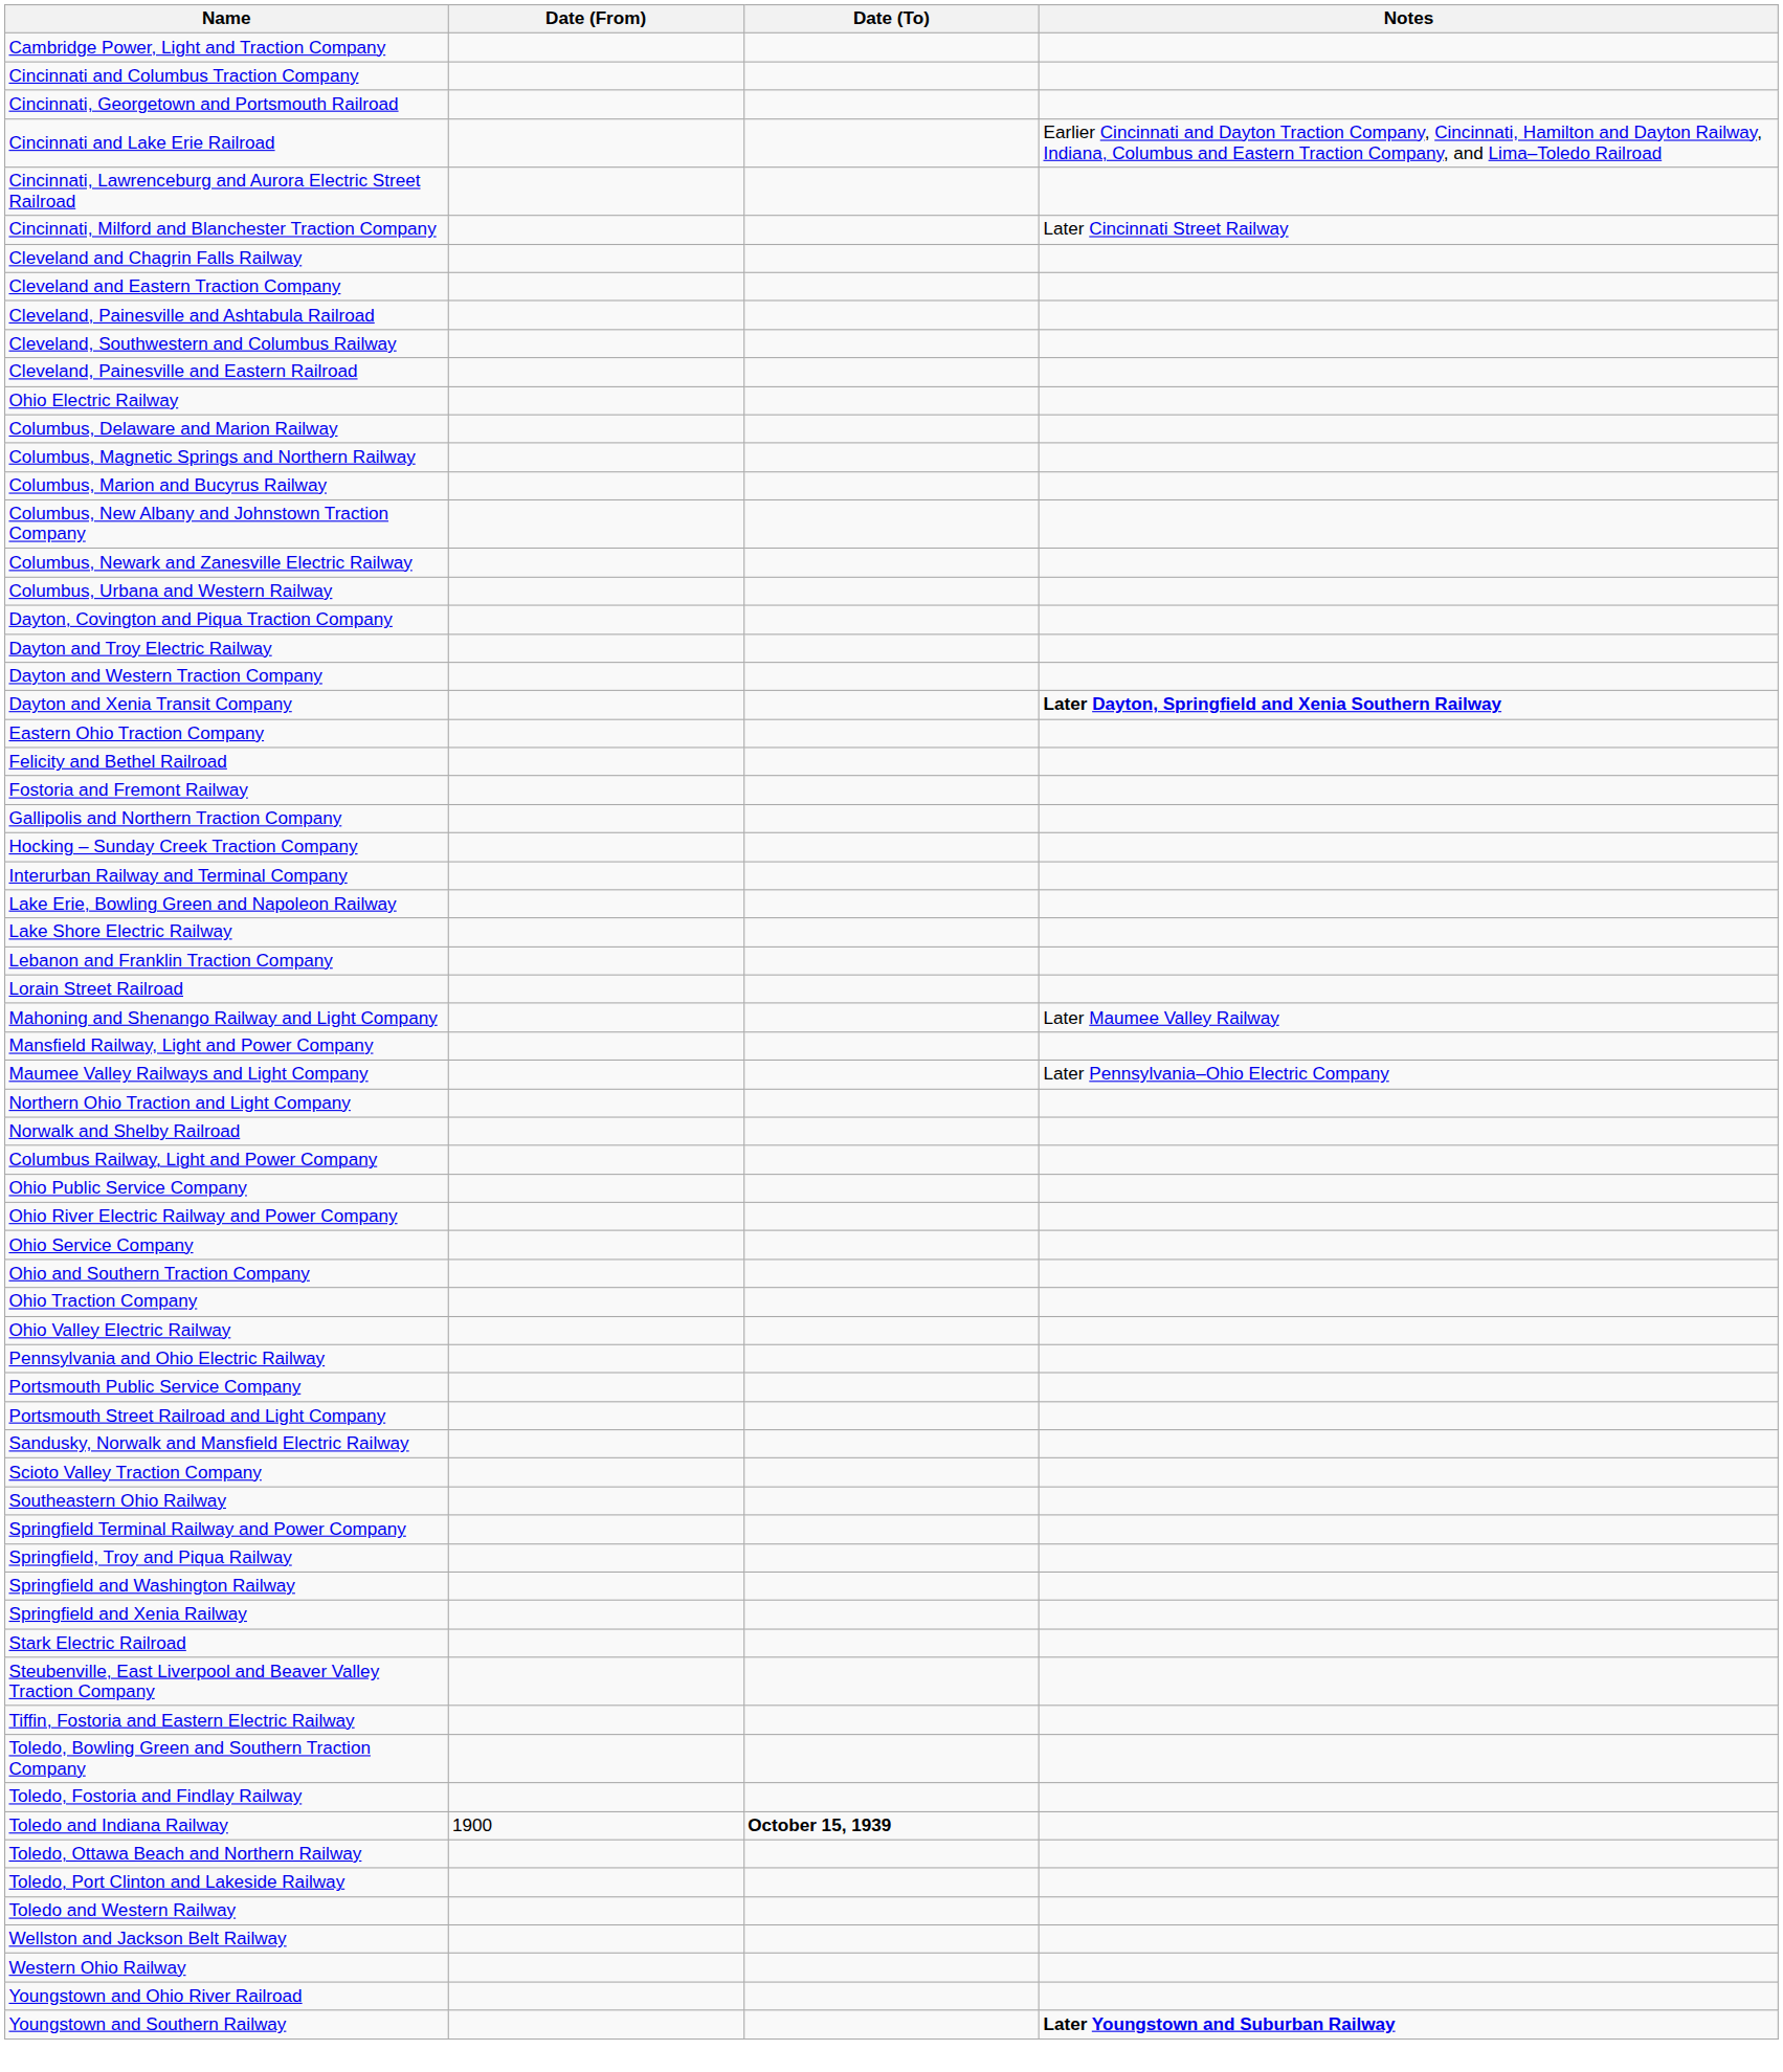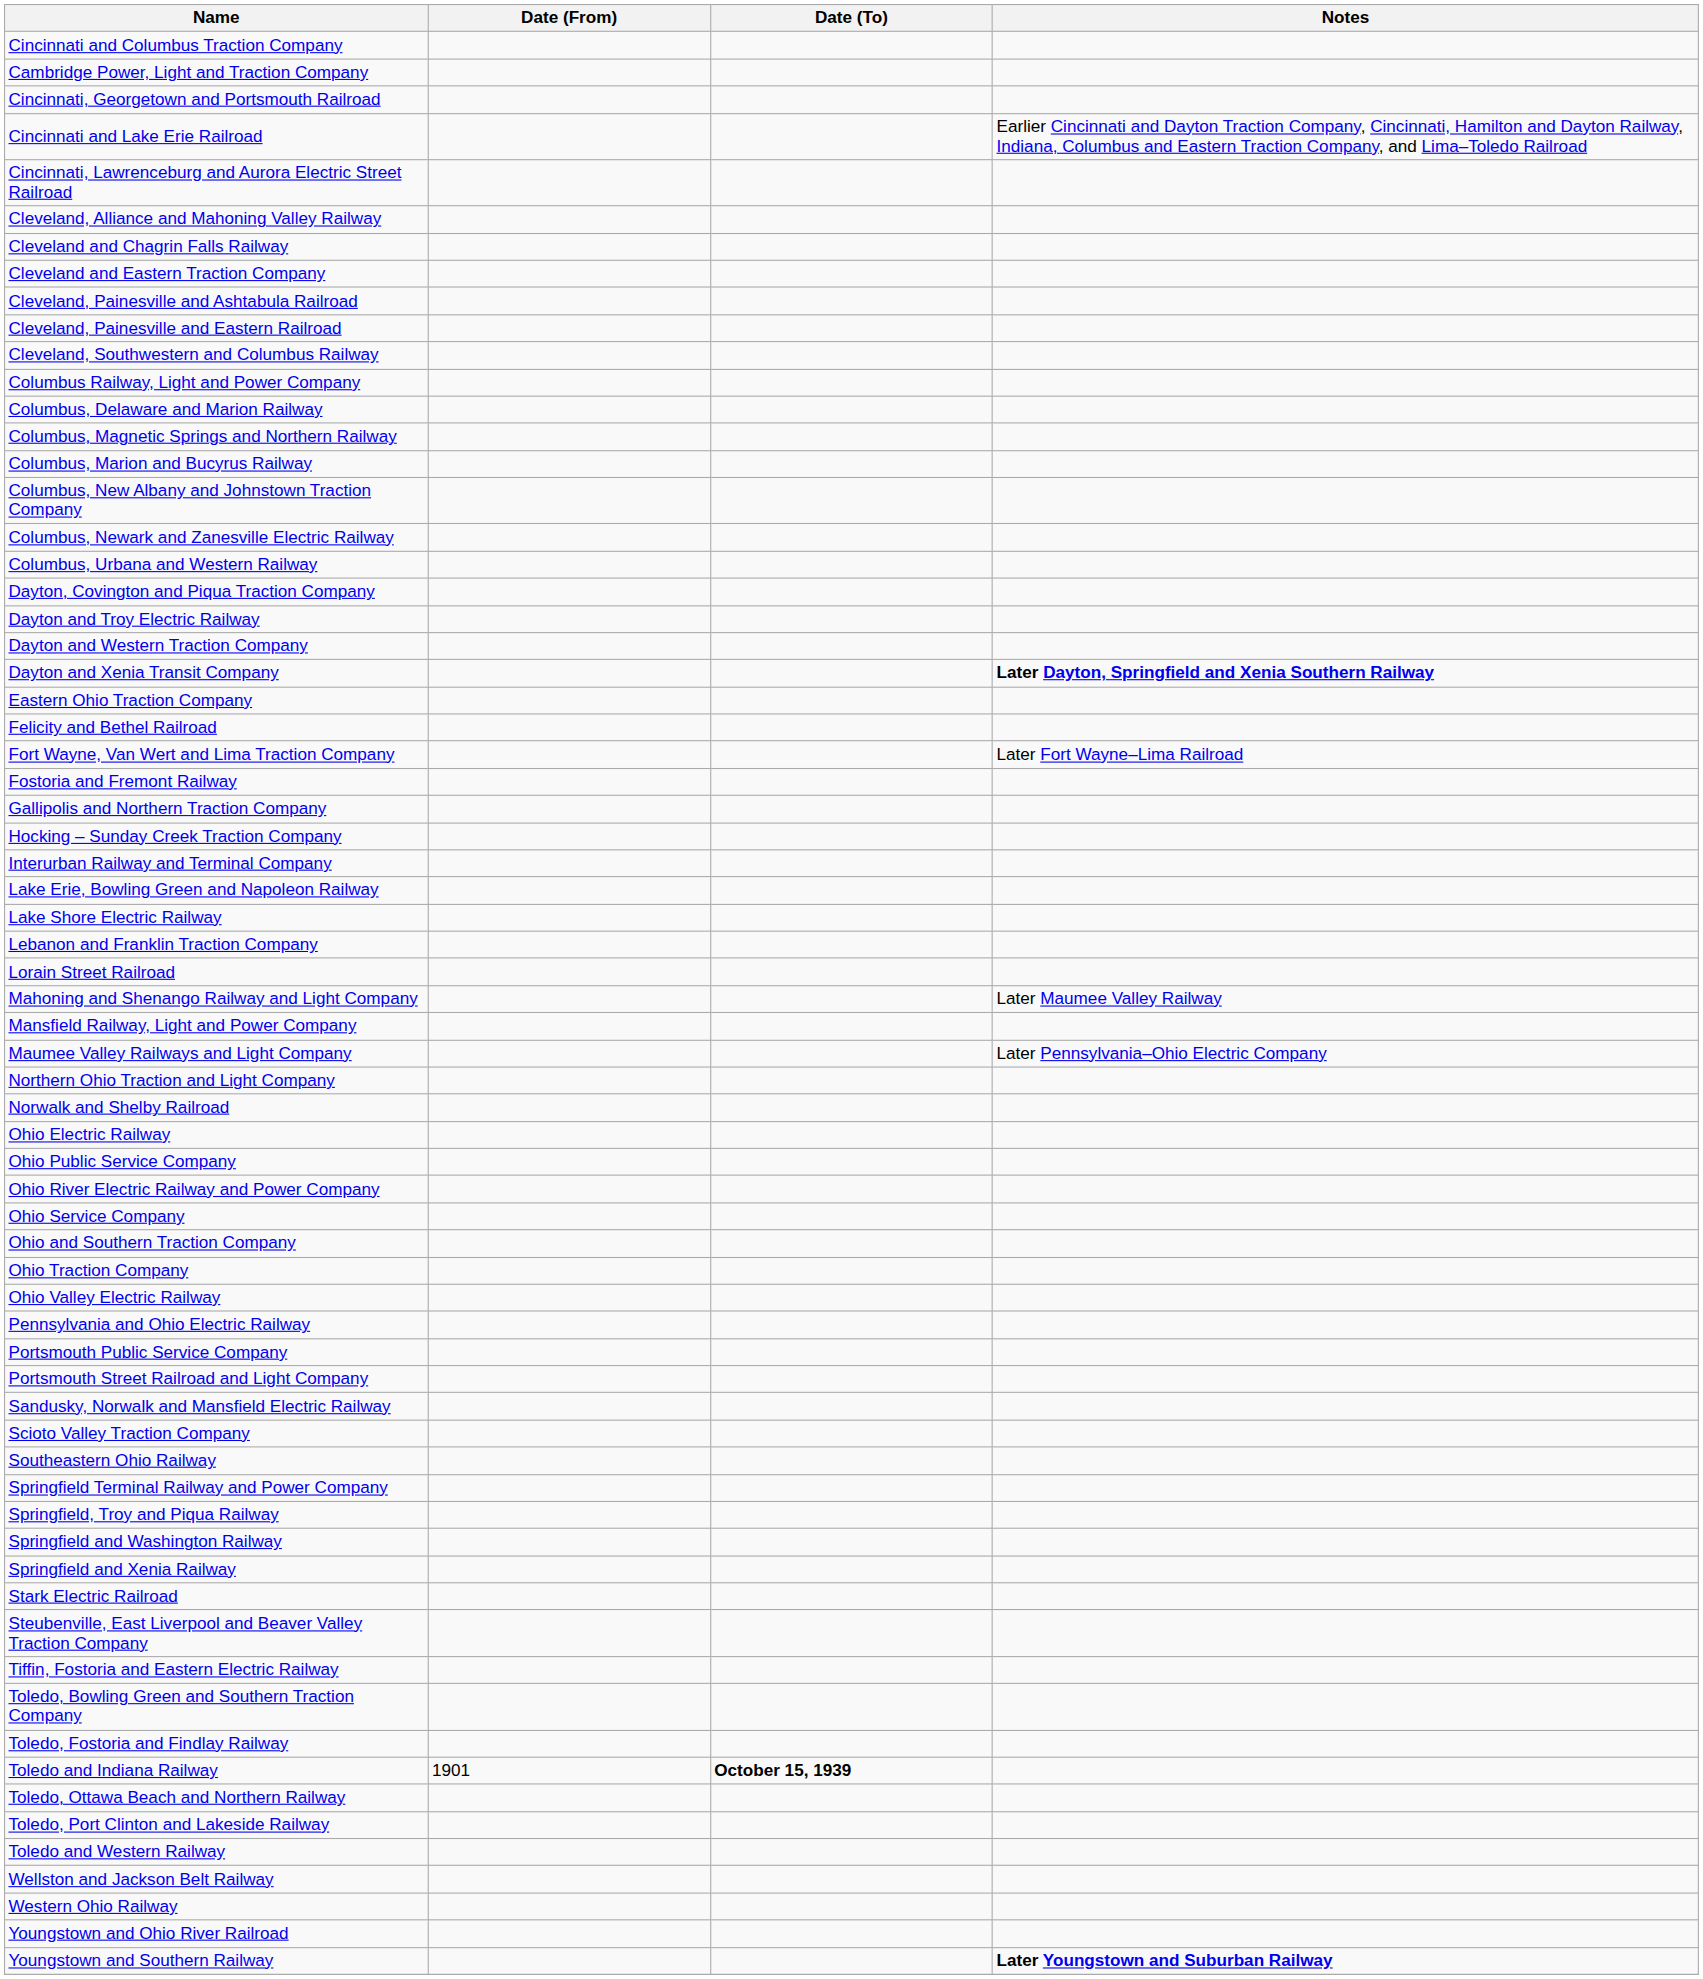rows swapped: Cambridge Power, Light and Traction Company <-> Cincinnati and Columbus Traction Company
- row: Cincinnati, Milford and Blanchester Traction Company | Later Cincinnati Street Railway
+ row: Cleveland, Alliance and Mahoning Valley Railway
rows swapped: Cleveland, Painesville and Eastern Railroad <-> Cleveland, Southwestern and Columbus Railway
rows swapped: Columbus Railway, Light and Power Company <-> Ohio Electric Railway
+ row: Fort Wayne, Van Wert and Lima Traction Company | Later Fort Wayne–Lima Railroad
Toledo and Indiana Railway | Date (From): 1900 -> 1901
